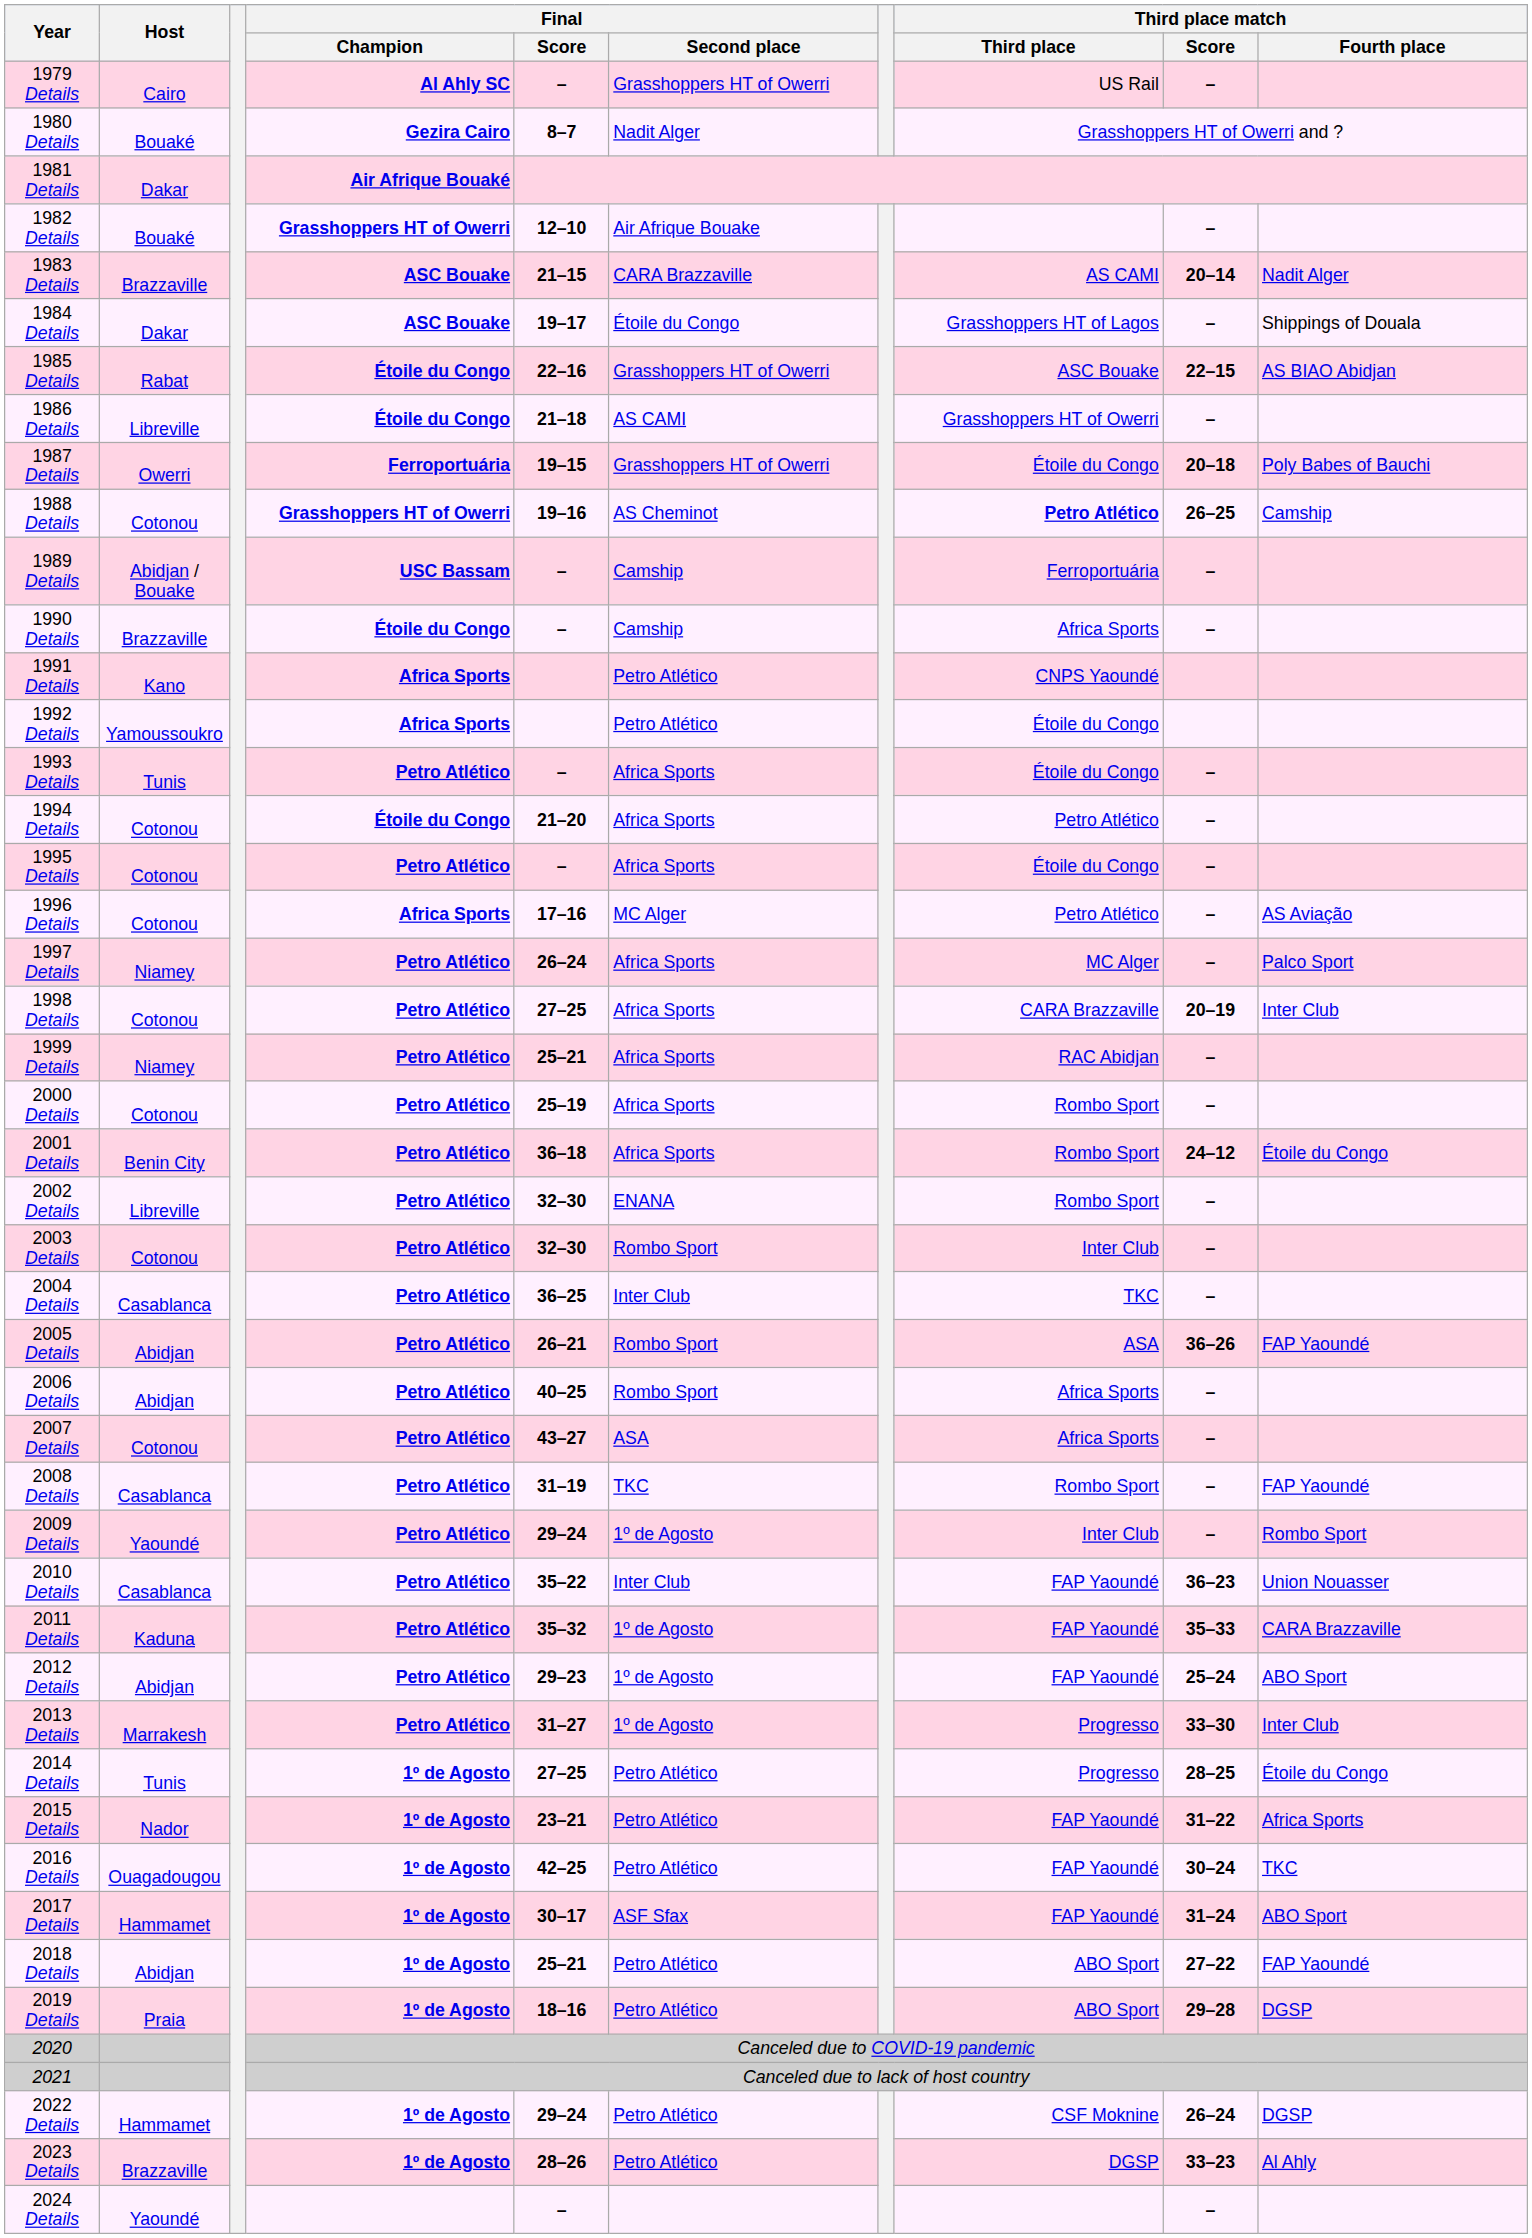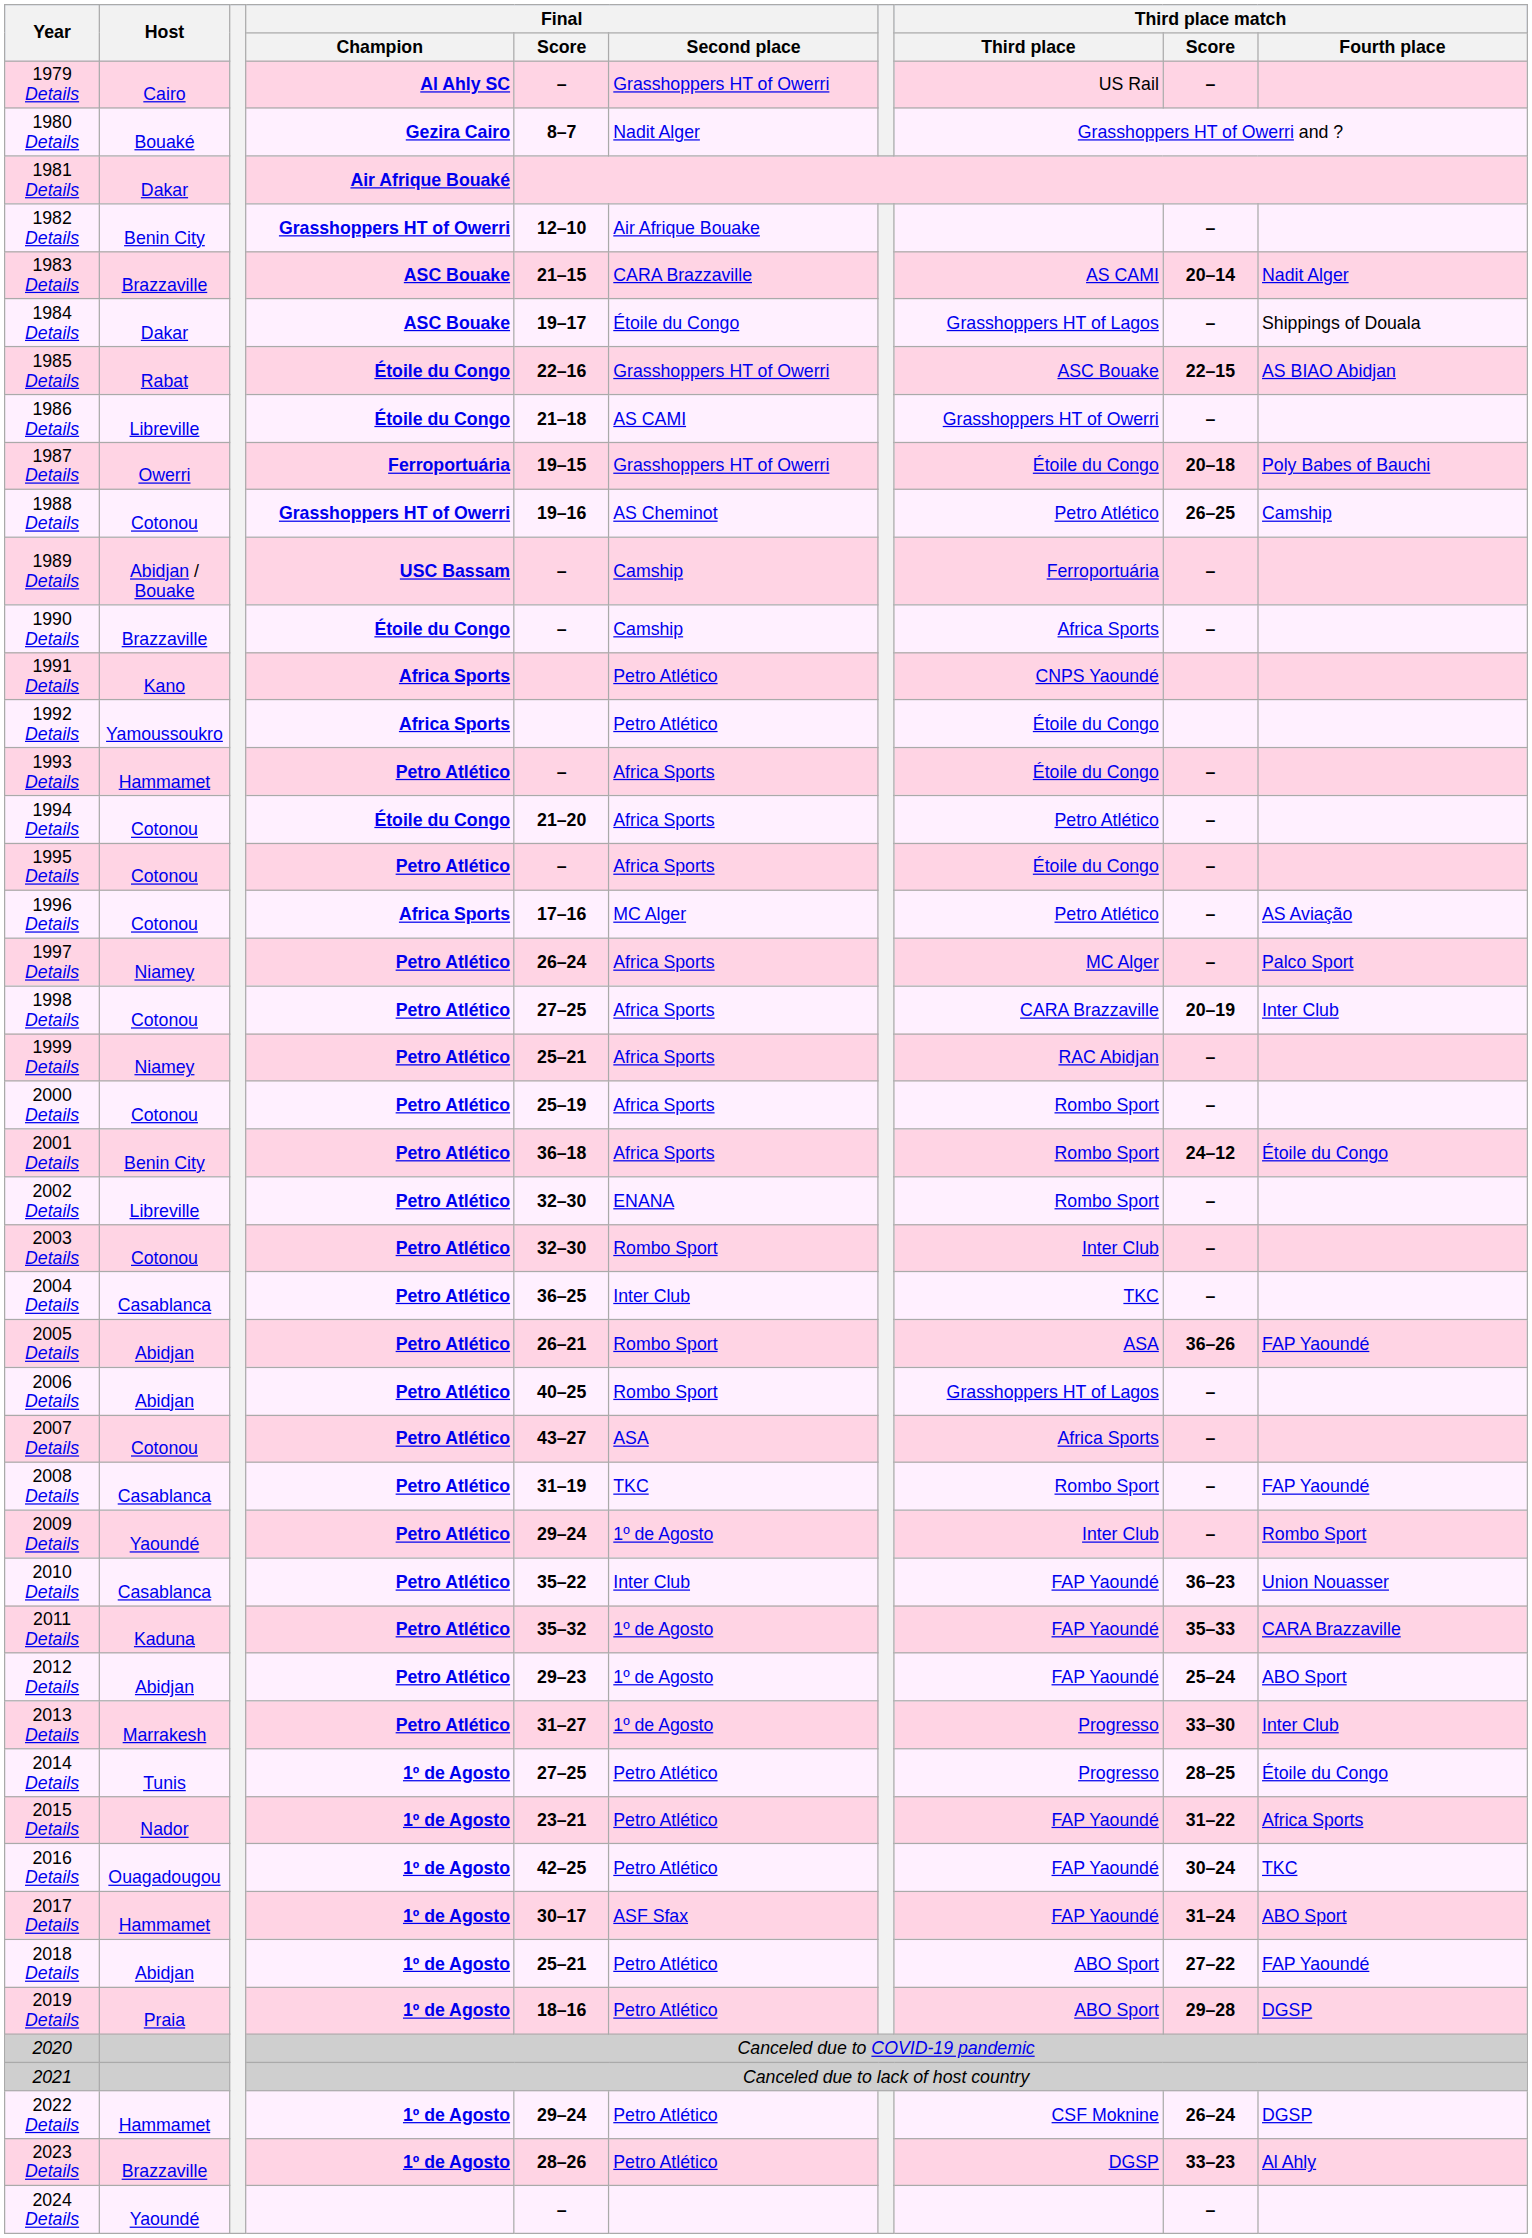1982 Details | Host: Bouaké -> Benin City
1988 Details | Third place match / Third place: bold -> normal
1993 Details | Host: Tunis -> Hammamet
2006 Details | Third place match / Third place: Africa Sports -> Grasshoppers HT of Lagos
